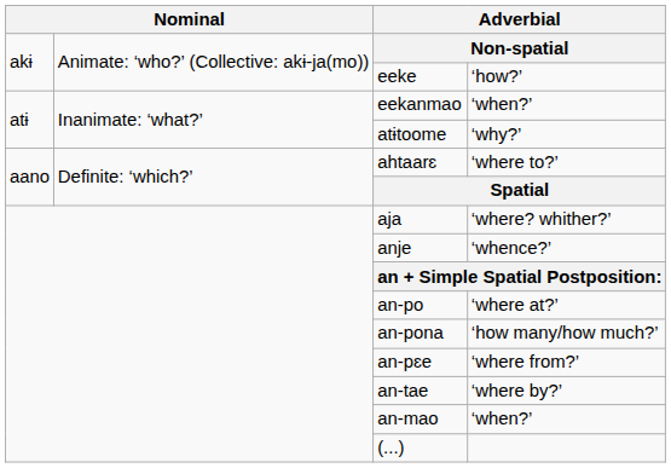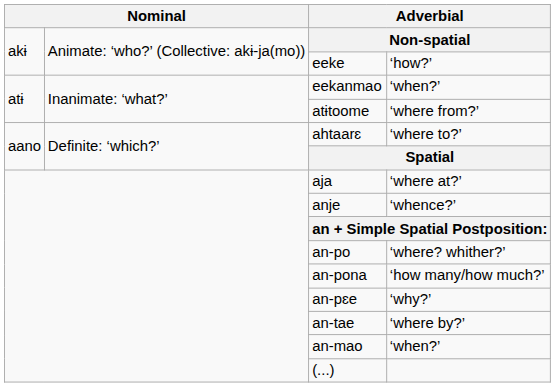atɨtoome | column 4: ‘why?’ -> ‘where from?’
aja | column 4: ‘where? whither?’ -> ‘where at?’
an-po | column 4: ‘where at?’ -> ‘where? whither?’
an-pɛe | column 4: ‘where from?’ -> ‘why?’
